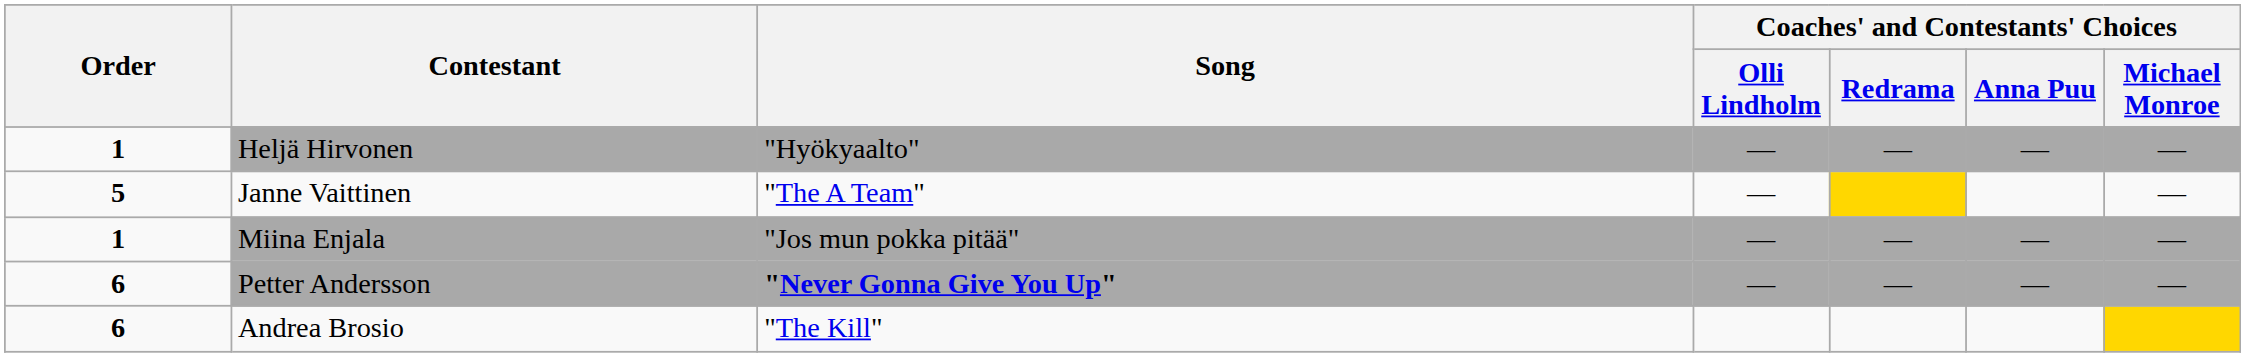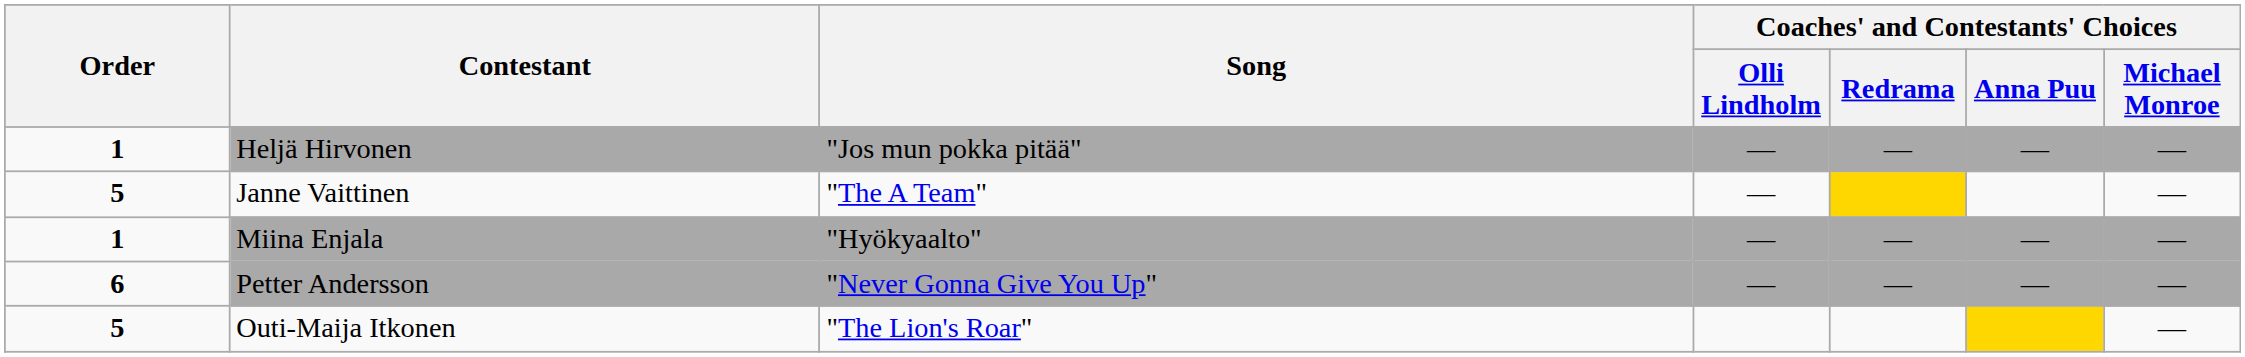Heljä Hirvonen | Song: "Hyökyaalto" -> "Jos mun pokka pitää"
Miina Enjala | Song: "Jos mun pokka pitää" -> "Hyökyaalto"
Petter Andersson | Song: bold -> normal
+ row: 5 | Outi-Maija Itkonen | "The Lion's Roar" | —
- row: 6 | Andrea Brosio | "The Kill"
